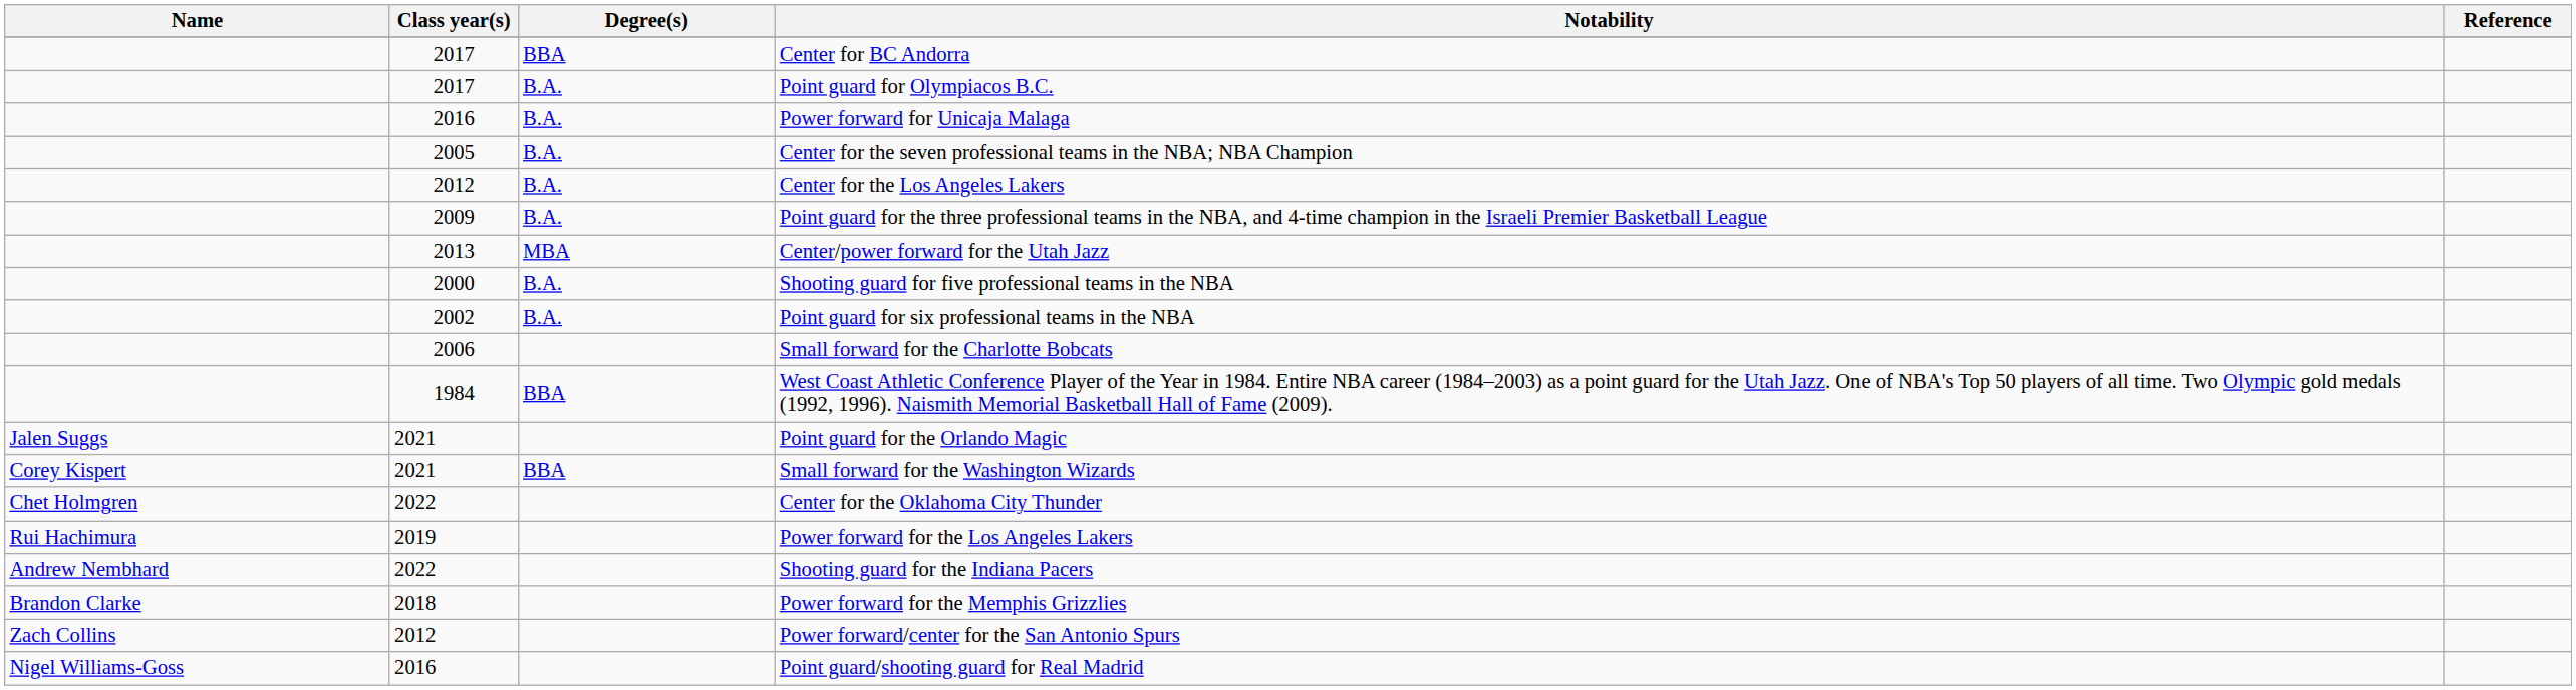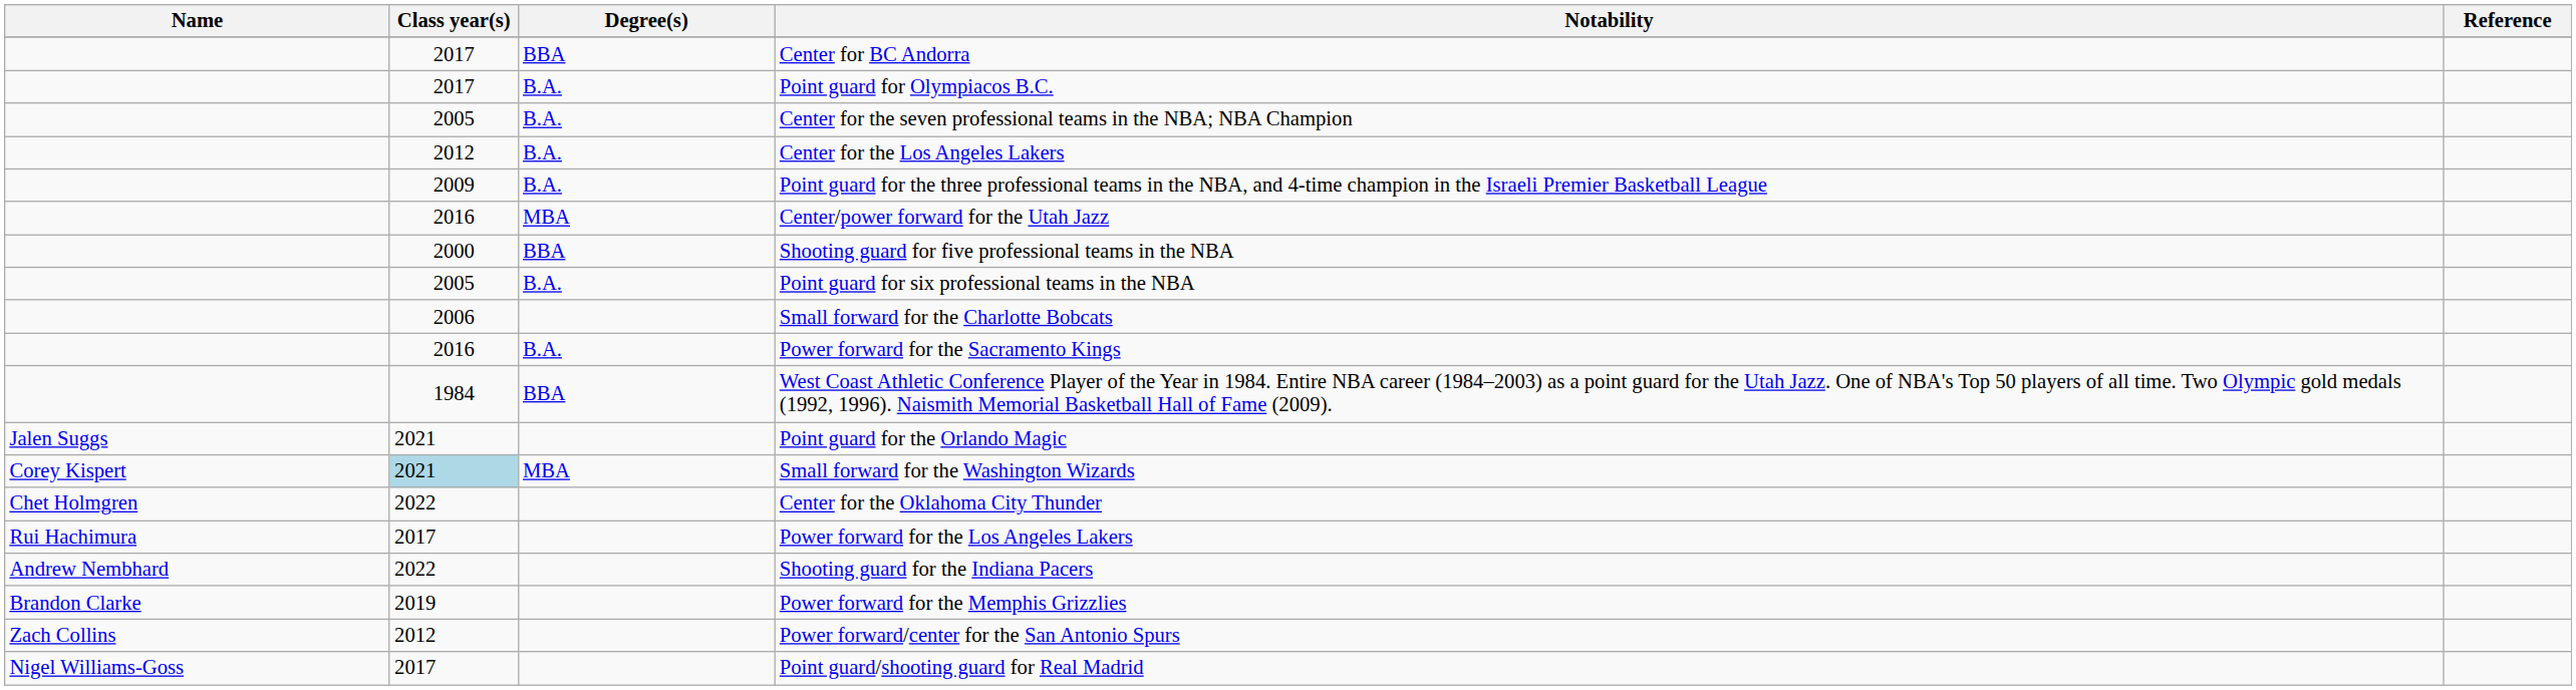- row: 2016 | B.A. | Power forward for Unicaja Malaga
Center/power forward for the Utah Jazz | Class year(s): 2013 -> 2016
Shooting guard for five professional teams in the NBA | Degree(s): B.A. -> BBA
Point guard for six professional teams in the NBA | Class year(s): 2002 -> 2005
+ row: 2016 | B.A. | Power forward for the Sacramento Kings
Small forward for the Washington Wizards | Class year(s): no background -> lightblue background
Small forward for the Washington Wizards | Degree(s): BBA -> MBA
Power forward for the Los Angeles Lakers | Class year(s): 2019 -> 2017
Power forward for the Memphis Grizzlies | Class year(s): 2018 -> 2019
Point guard/shooting guard for Real Madrid | Class year(s): 2016 -> 2017
